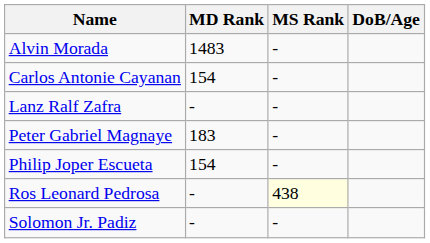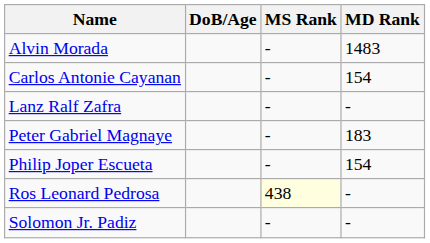columns swapped: DoB/Age <-> MD Rank
